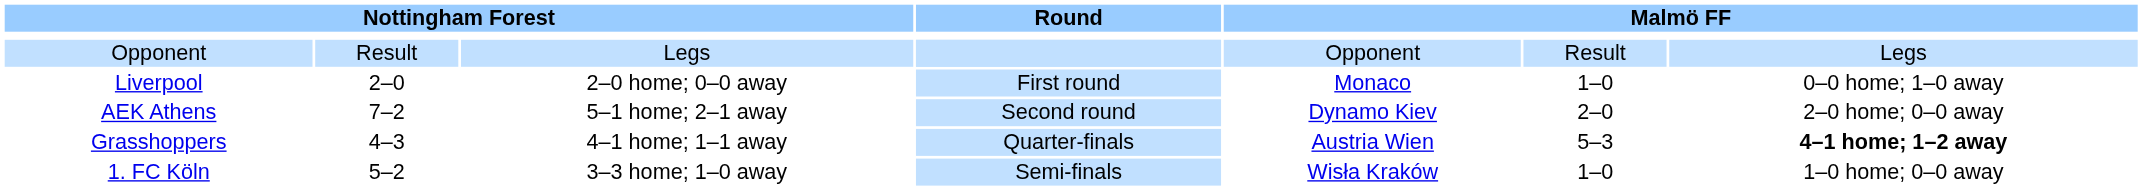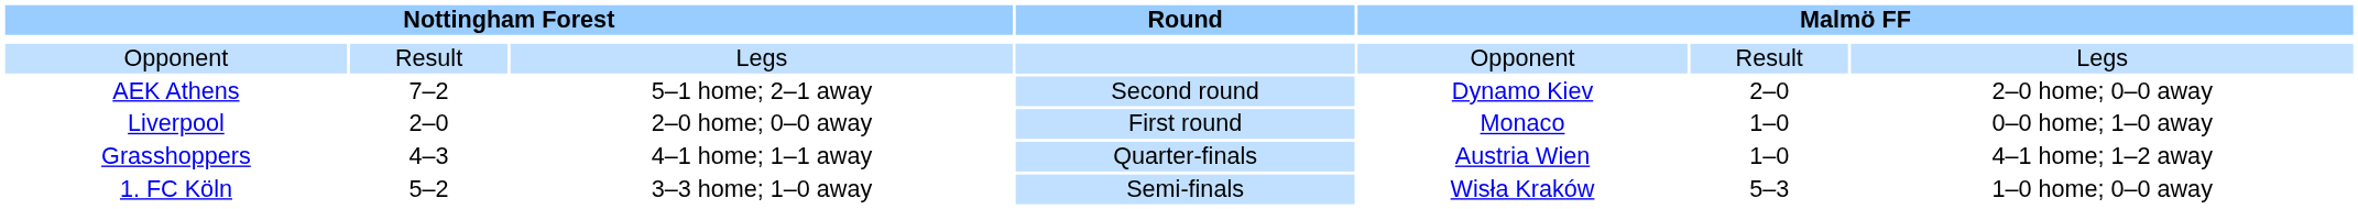rows swapped: Liverpool <-> AEK Athens
Grasshoppers | column 6: 5–3 -> 1–0
Grasshoppers | column 7: bold -> normal
1. FC Köln | column 6: 1–0 -> 5–3
